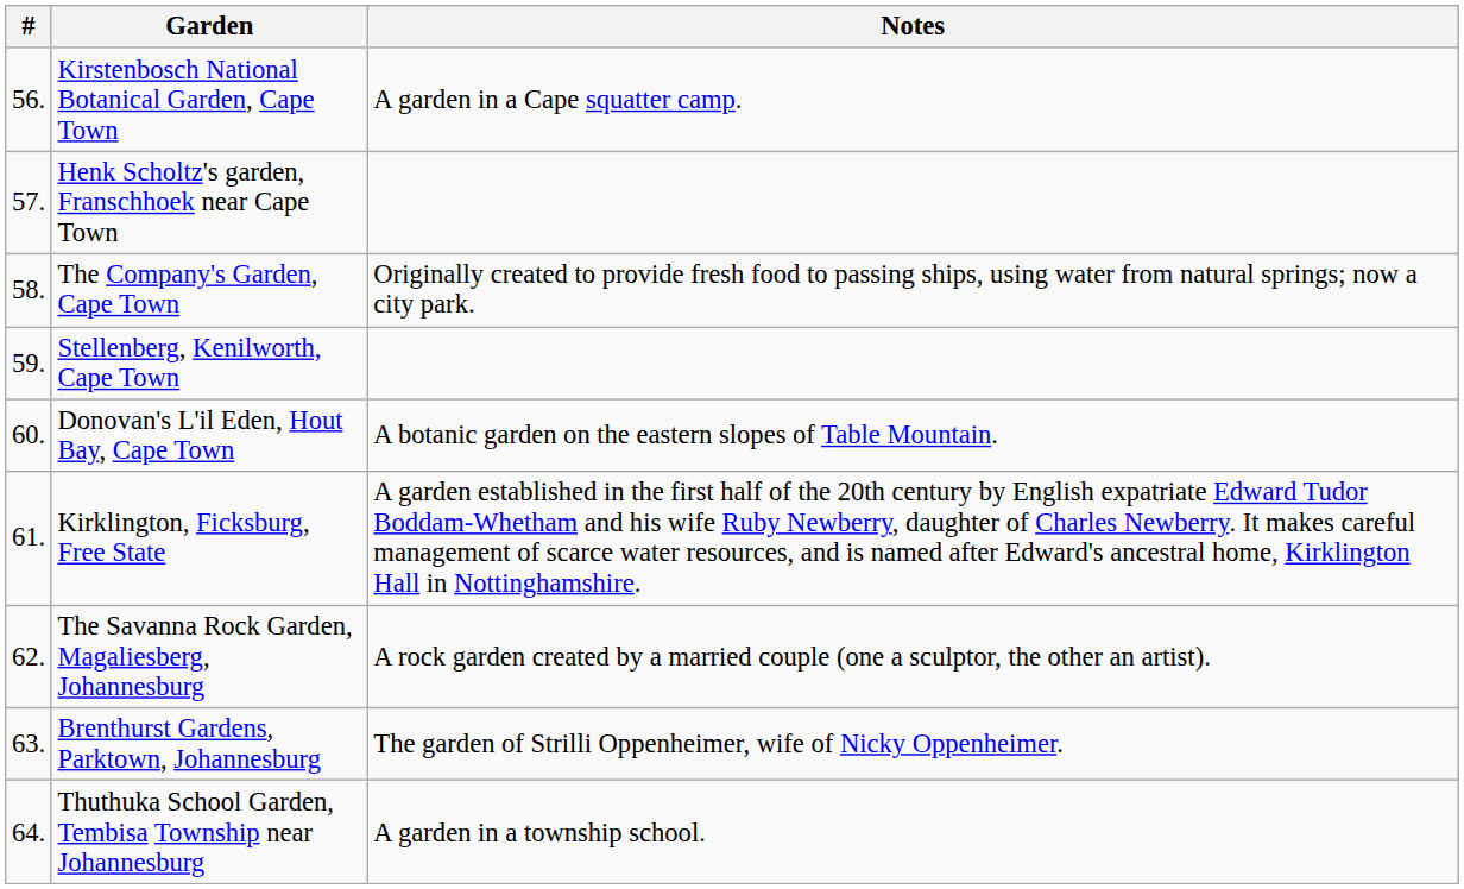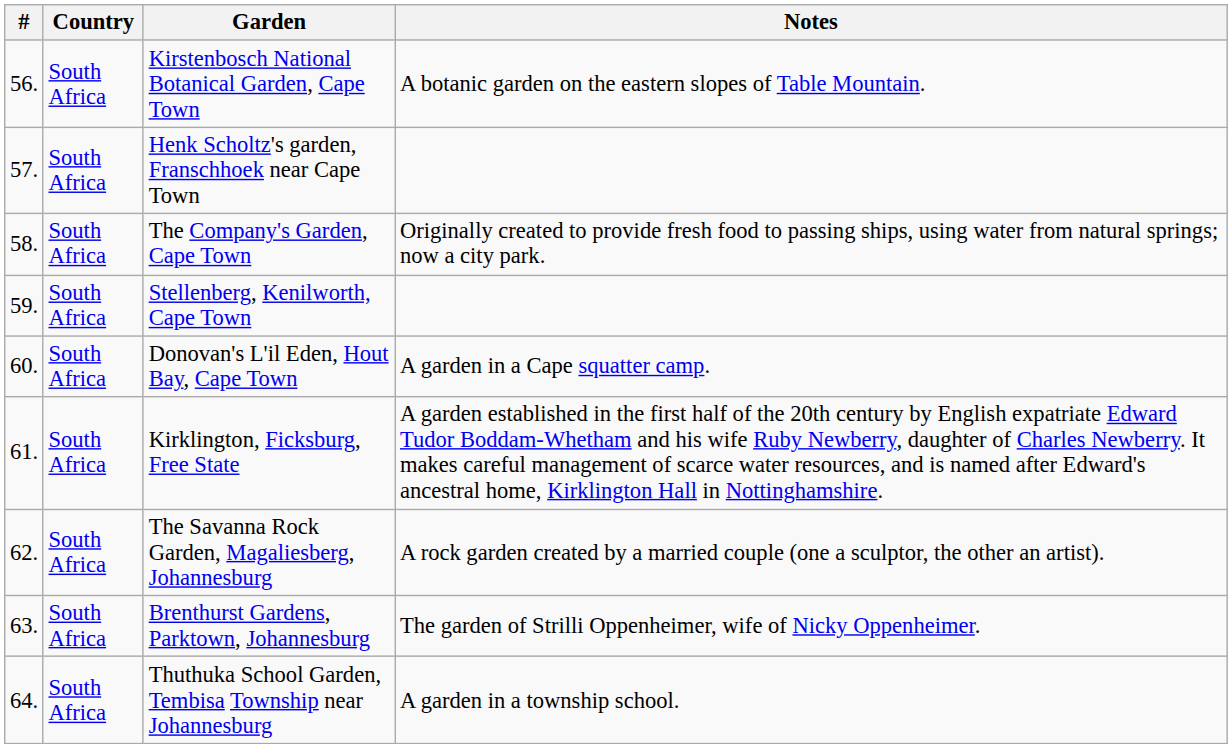+ column: Country | South Africa | South Africa | South Africa | South Africa | South Africa | South Africa | South Africa | South Africa | South Africa
Kirstenbosch National Botanical Garden, Cape Town | Notes: A garden in a Cape squatter camp. -> A botanic garden on the eastern slopes of Table Mountain.
Donovan's L'il Eden, Hout Bay, Cape Town | Notes: A botanic garden on the eastern slopes of Table Mountain. -> A garden in a Cape squatter camp.
